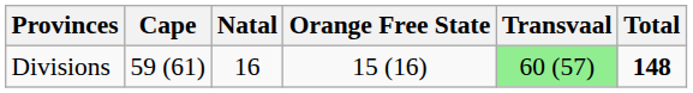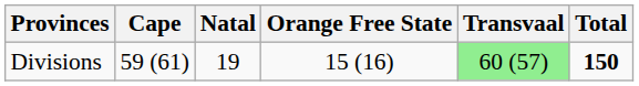Divisions | Natal: 16 -> 19
Divisions | Total: 148 -> 150
